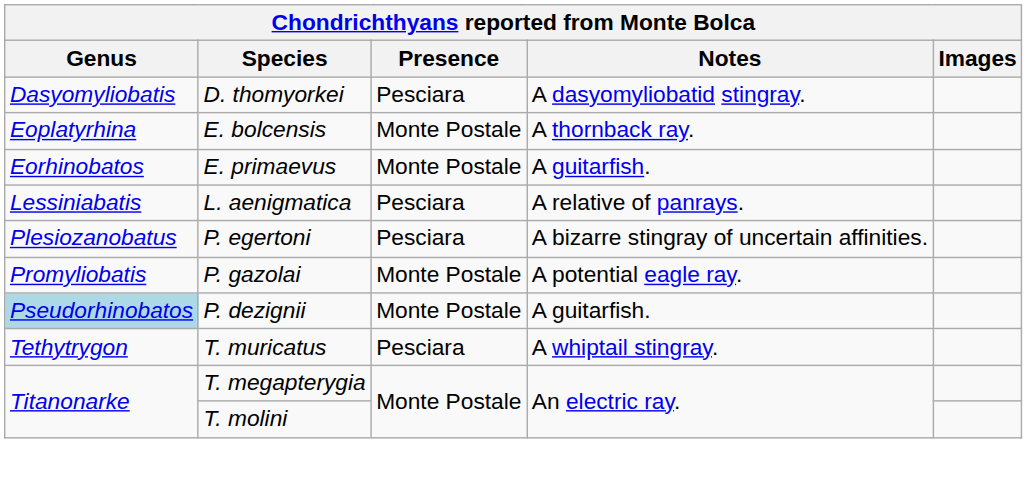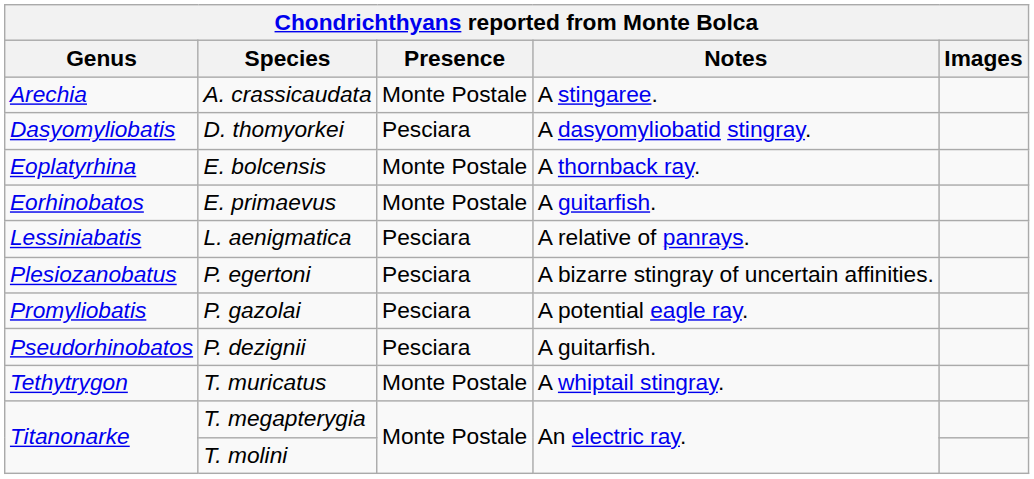+ row: Arechia | A. crassicaudata | Monte Postale | A stingaree.
P. gazolai | Presence: Monte Postale -> Pesciara
P. dezignii | Genus: lightblue background -> no background
P. dezignii | Presence: Monte Postale -> Pesciara
T. muricatus | Presence: Pesciara -> Monte Postale
